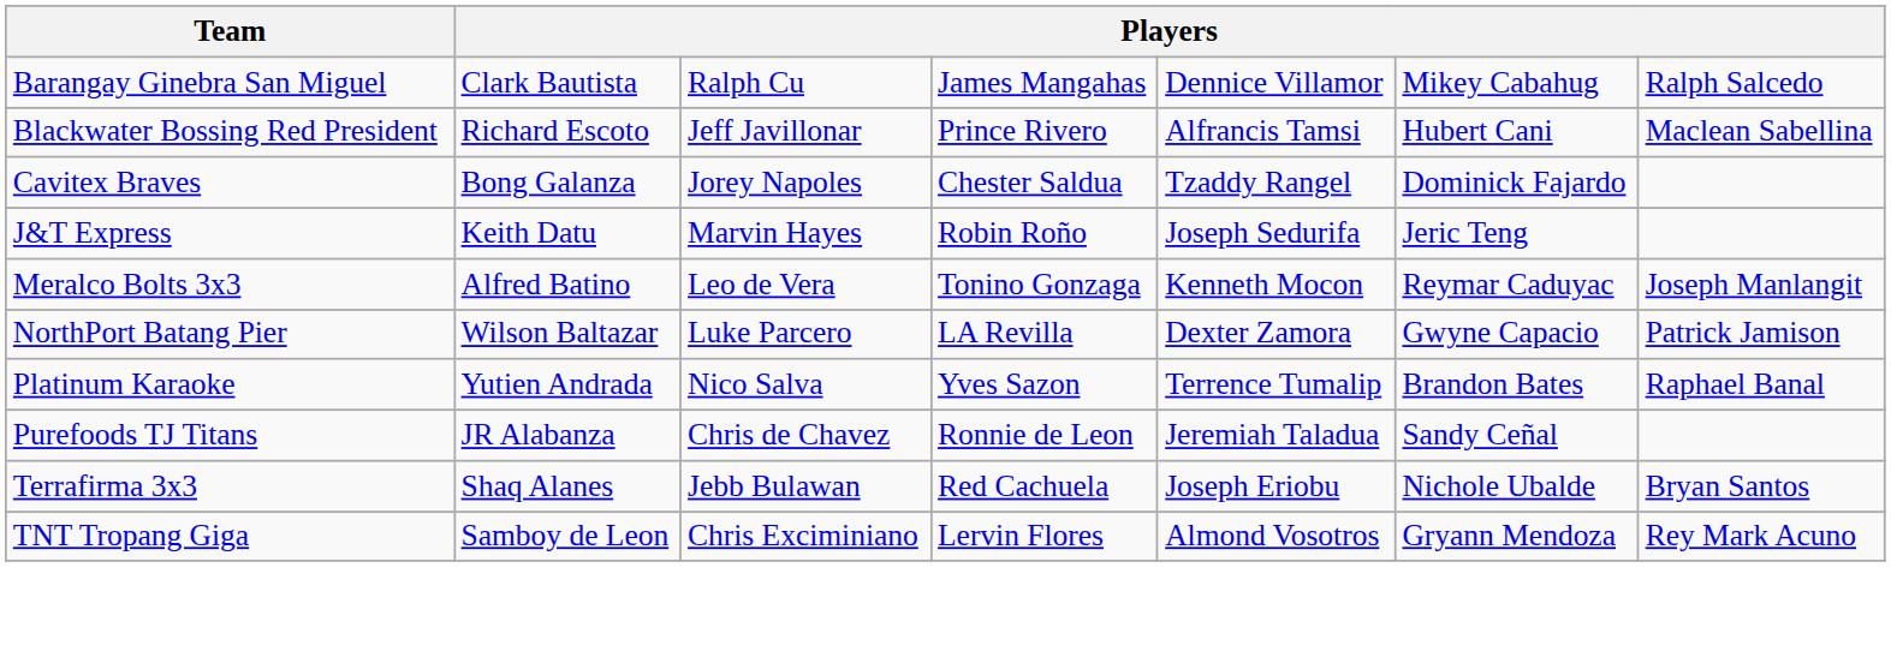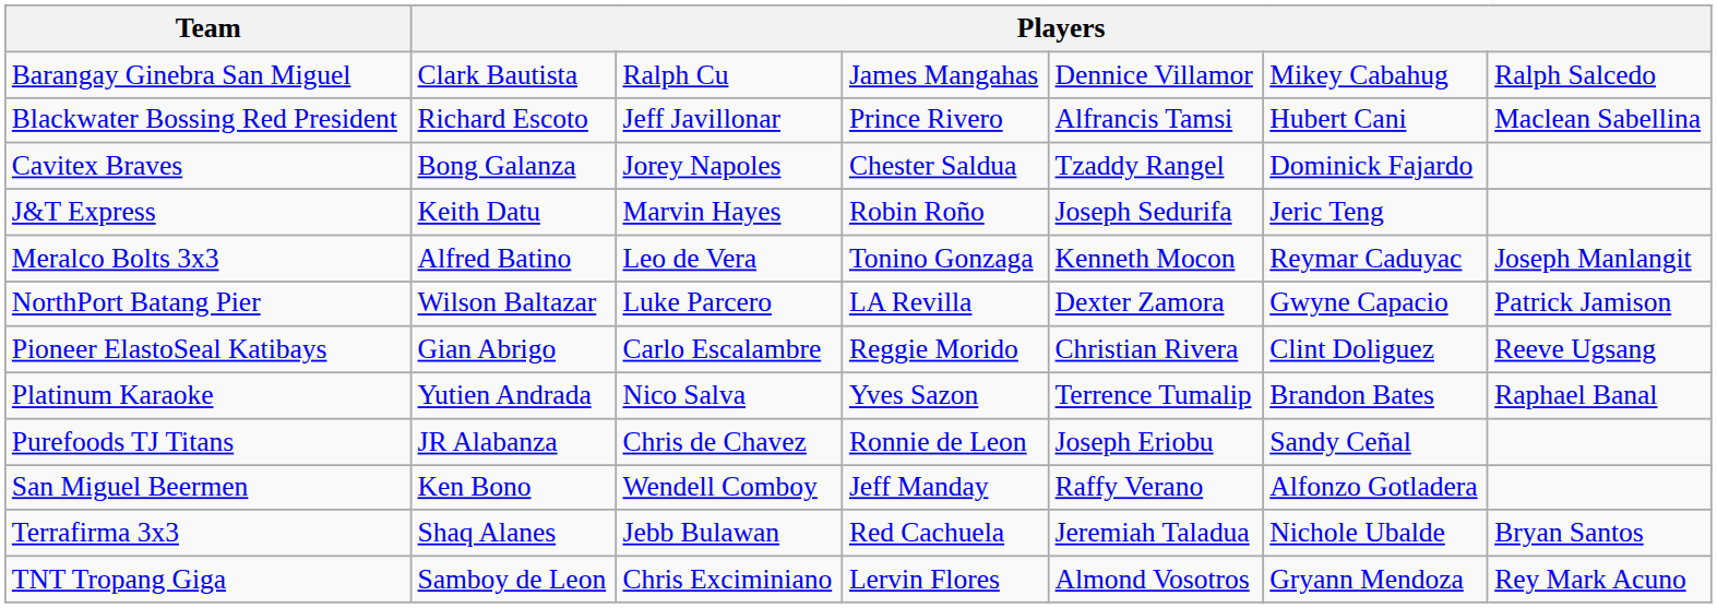+ row: Pioneer ElastoSeal Katibays | Gian Abrigo | Carlo Escalambre | Reggie Morido | Christian Rivera | Clint Doliguez | Reeve Ugsang
Purefoods TJ Titans | column 5: Jeremiah Taladua -> Joseph Eriobu
+ row: San Miguel Beermen | Ken Bono | Wendell Comboy | Jeff Manday | Raffy Verano | Alfonzo Gotladera
Terrafirma 3x3 | column 5: Joseph Eriobu -> Jeremiah Taladua
